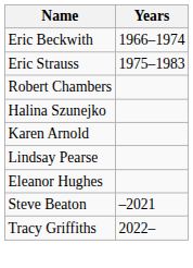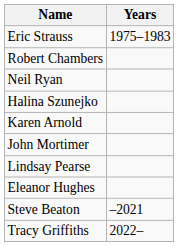- row: Eric Beckwith | 1966–1974
+ row: Neil Ryan
+ row: John Mortimer
